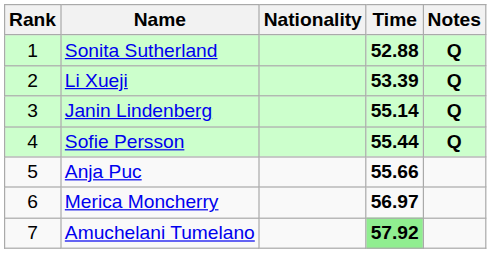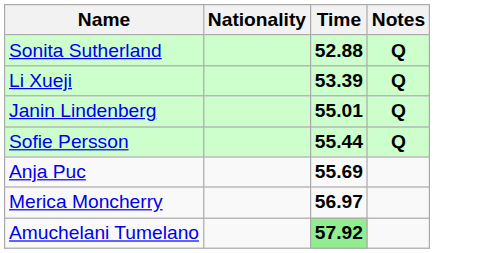- column: Rank | 1 | 2 | 3 | 4 | 5 | 6 | 7
Janin Lindenberg | Time: 55.14 -> 55.01
Anja Puc | Time: 55.66 -> 55.69
